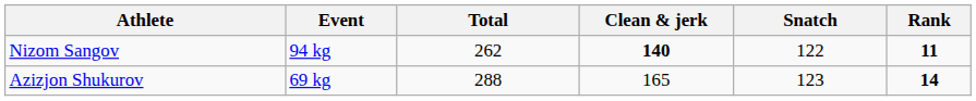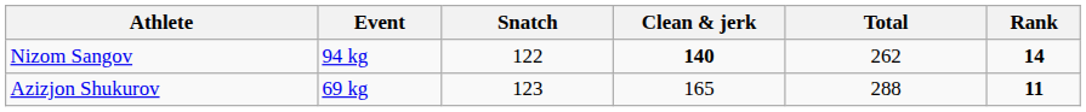columns swapped: Snatch <-> Total
Nizom Sangov | Rank: 11 -> 14
Azizjon Shukurov | Rank: 14 -> 11
